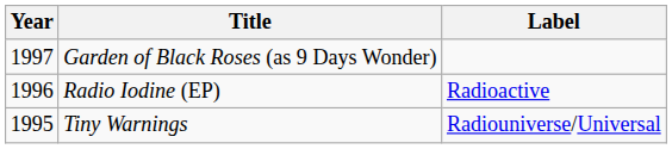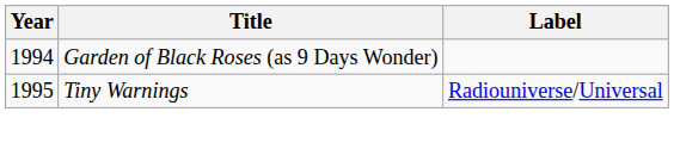Garden of Black Roses (as 9 Days Wonder) | Year: 1997 -> 1994
- row: 1996 | Radio Iodine (EP) | Radioactive
